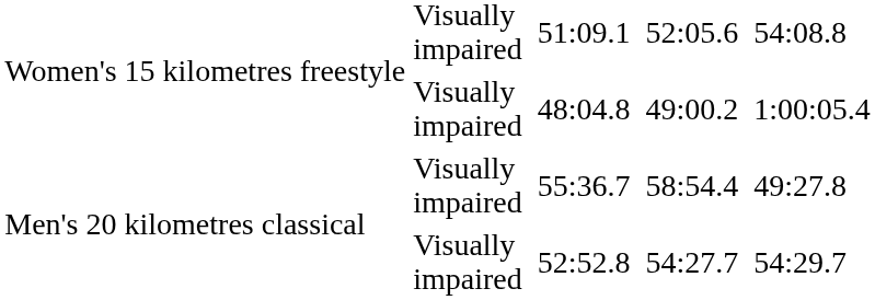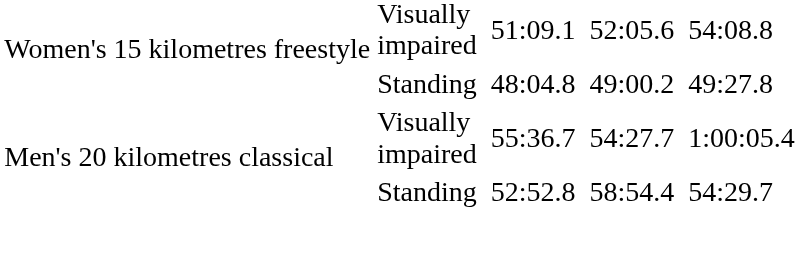48:04.8 | column 2: Visually impaired -> Standing
48:04.8 | column 8: 1:00:05.4 -> 49:27.8
55:36.7 | column 6: 58:54.4 -> 54:27.7
55:36.7 | column 8: 49:27.8 -> 1:00:05.4
52:52.8 | column 2: Visually impaired -> Standing
52:52.8 | column 6: 54:27.7 -> 58:54.4
